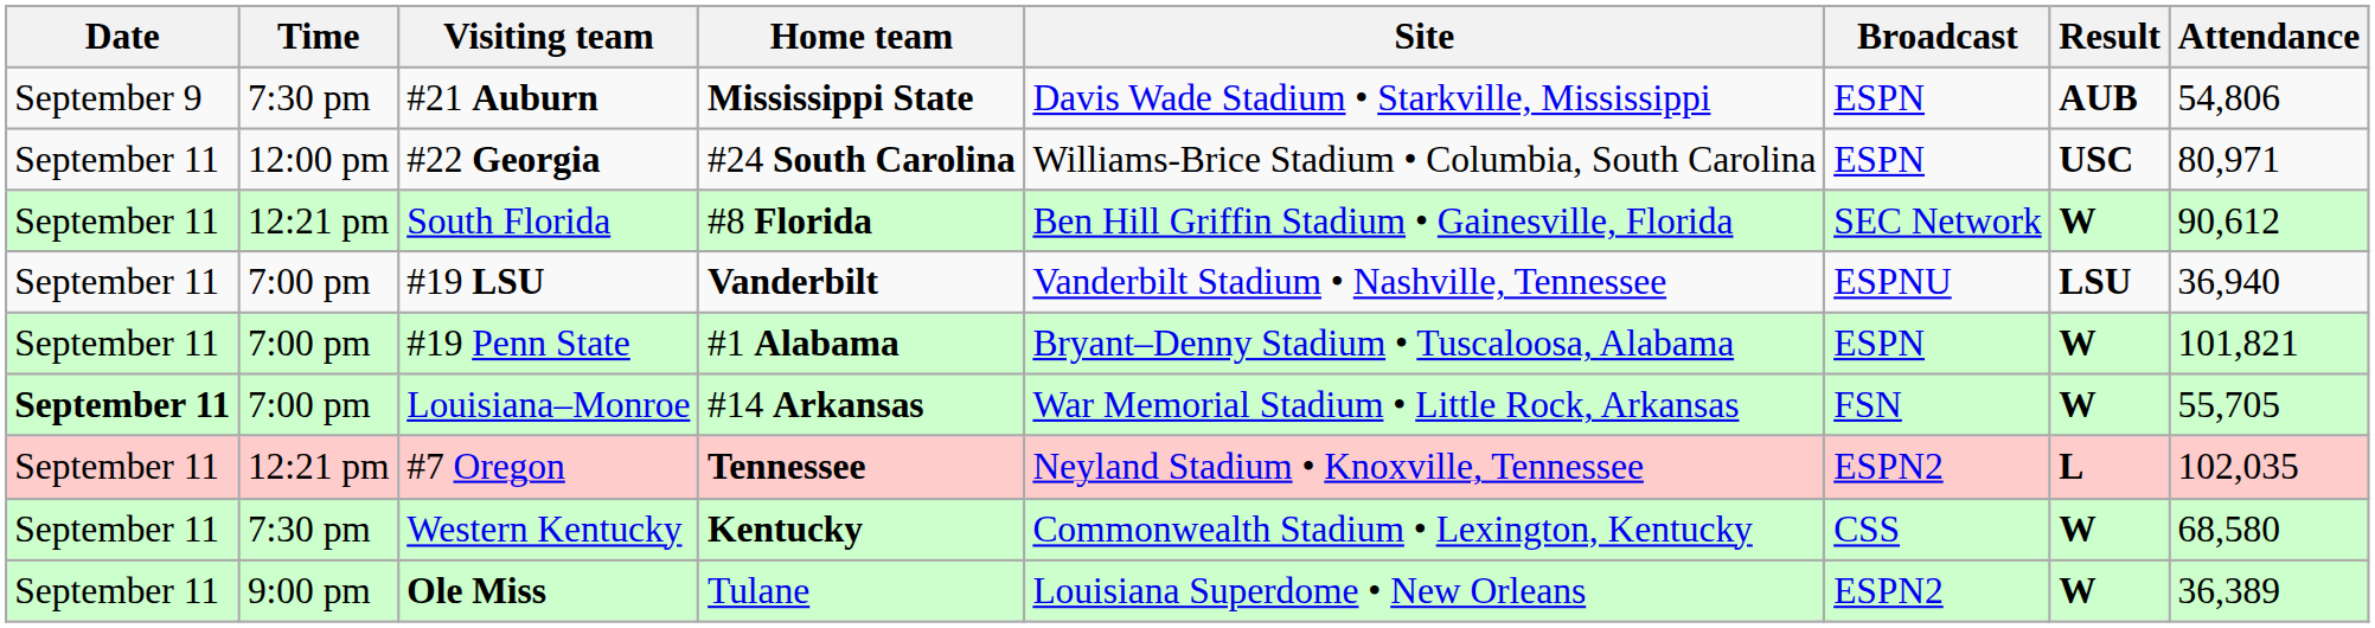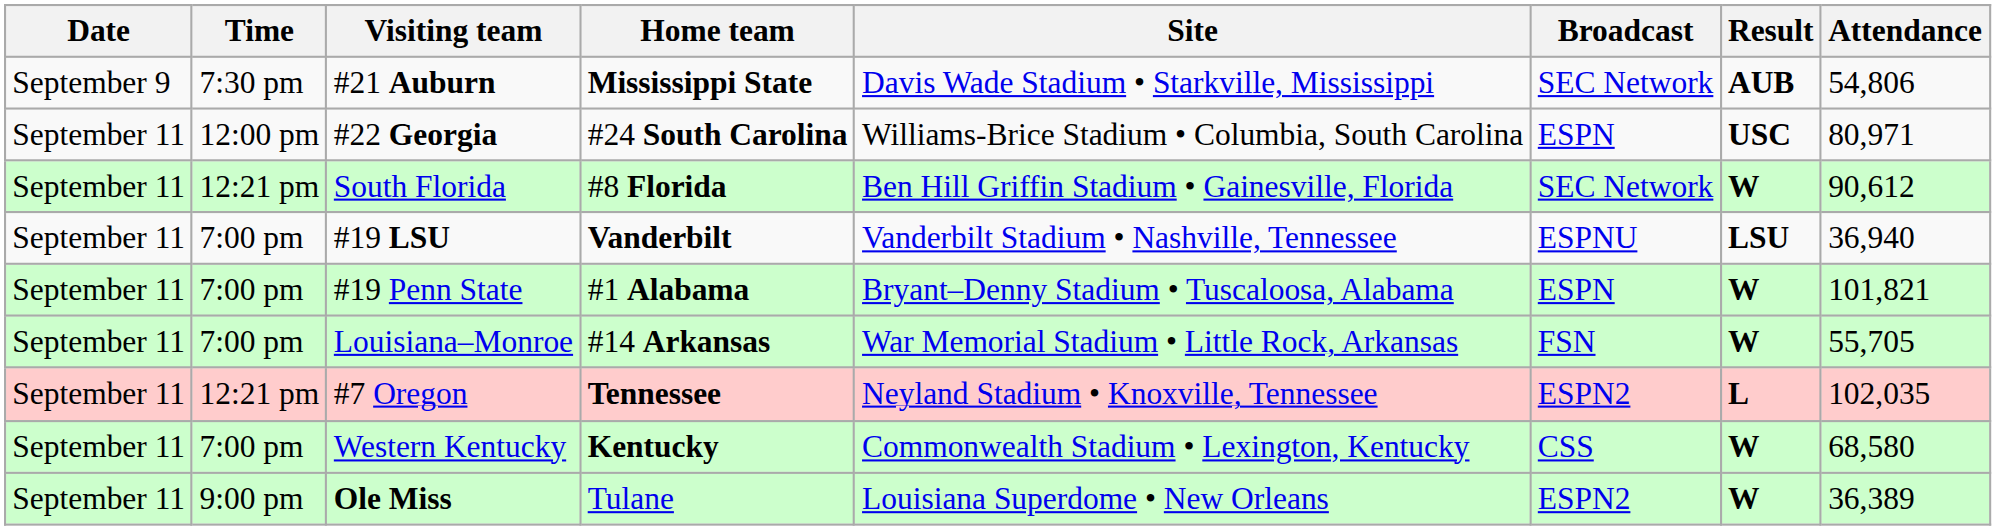#21 Auburn | Broadcast: ESPN -> SEC Network
Louisiana–Monroe | Date: bold -> normal
Western Kentucky | Time: 7:30 pm -> 7:00 pm
